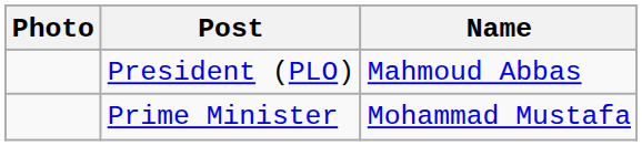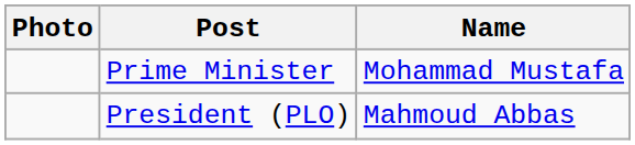rows swapped: President (PLO) <-> Prime Minister
